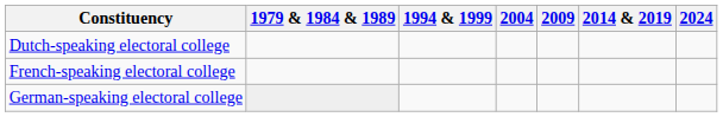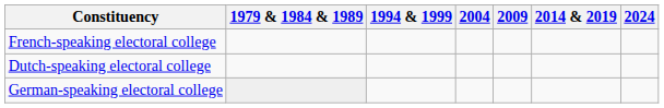rows swapped: Dutch-speaking electoral college <-> French-speaking electoral college
